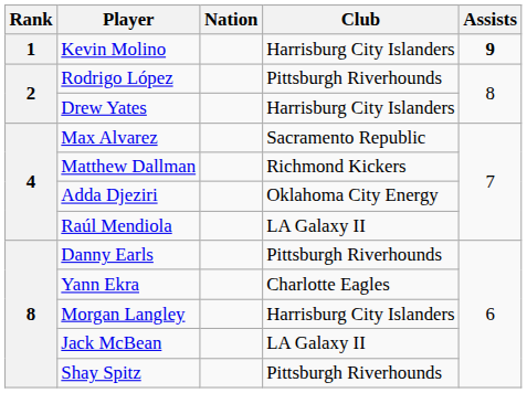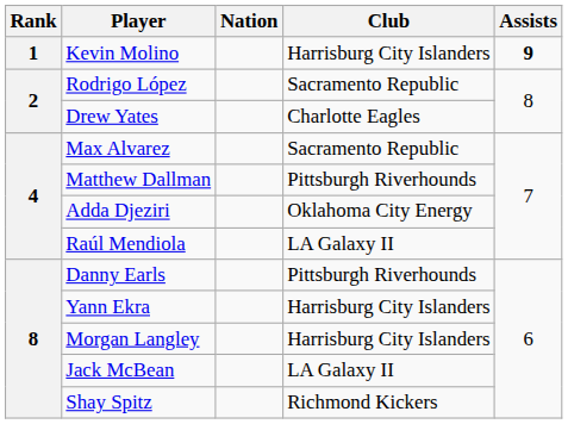Rodrigo López | Club: Pittsburgh Riverhounds -> Sacramento Republic
Drew Yates | Club: Harrisburg City Islanders -> Charlotte Eagles
Matthew Dallman | Club: Richmond Kickers -> Pittsburgh Riverhounds
Yann Ekra | Club: Charlotte Eagles -> Harrisburg City Islanders
Shay Spitz | Club: Pittsburgh Riverhounds -> Richmond Kickers
